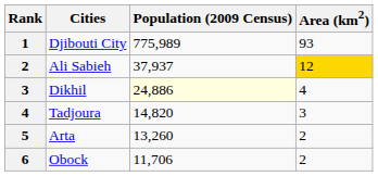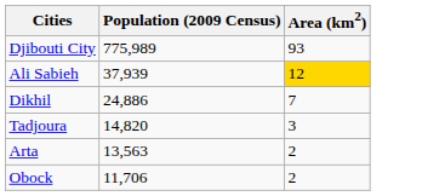- column: Rank | 1 | 2 | 3 | 4 | 5 | 6
Ali Sabieh | Population (2009 Census): 37,937 -> 37,939
Dikhil | Population (2009 Census): lightyellow background -> no background
Dikhil | Area (km2): 4 -> 7
Arta | Population (2009 Census): 13,260 -> 13,563
